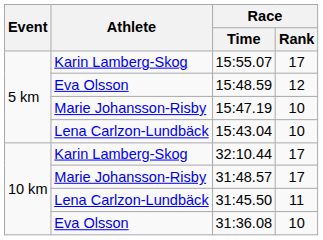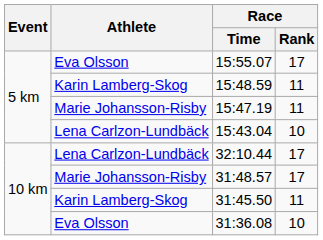15:55.07 | Athlete: Karin Lamberg-Skog -> Eva Olsson
15:48.59 | Athlete: Eva Olsson -> Karin Lamberg-Skog
15:48.59 | Race / Rank: 12 -> 11
15:47.19 | Race / Rank: 10 -> 11
32:10.44 | Athlete: Karin Lamberg-Skog -> Lena Carlzon-Lundbäck
31:45.50 | Athlete: Lena Carlzon-Lundbäck -> Karin Lamberg-Skog
